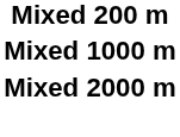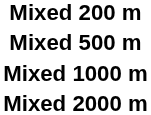+ row: Mixed 500 m
